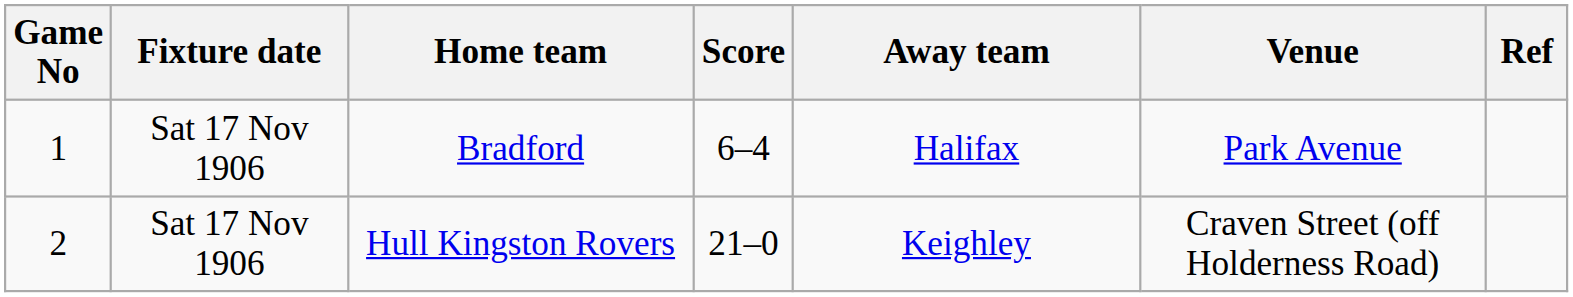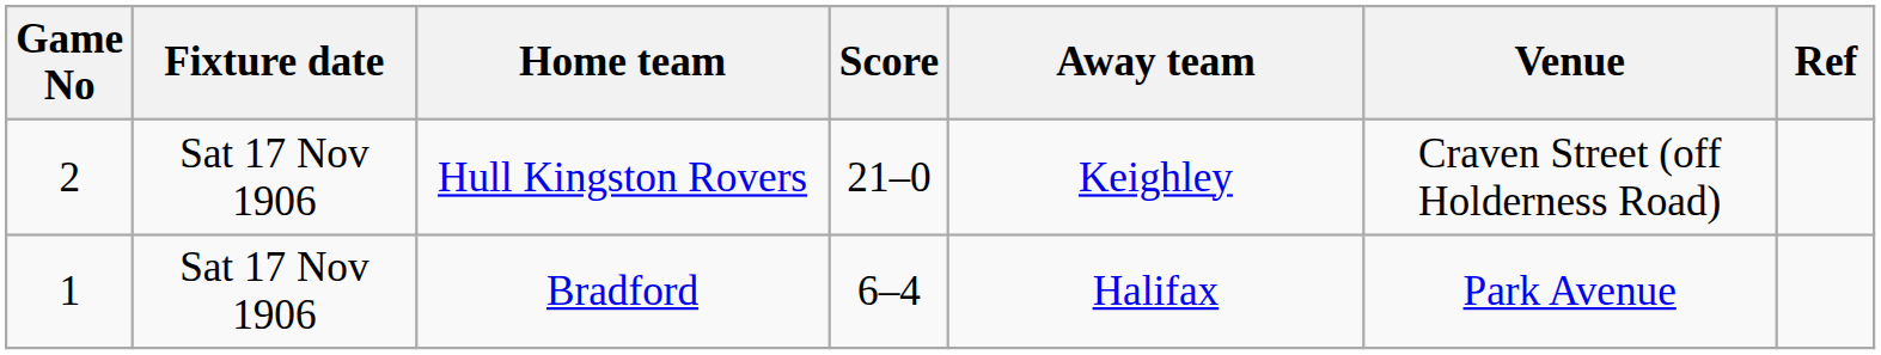rows swapped: Bradford <-> Hull Kingston Rovers
